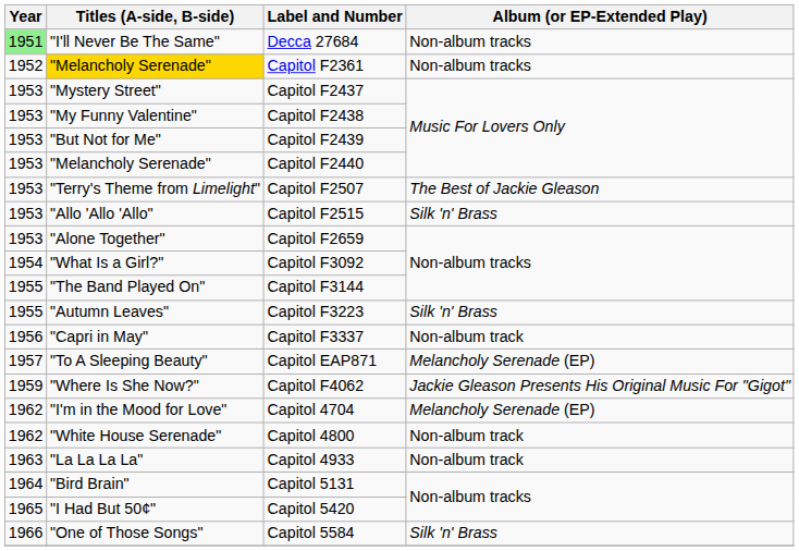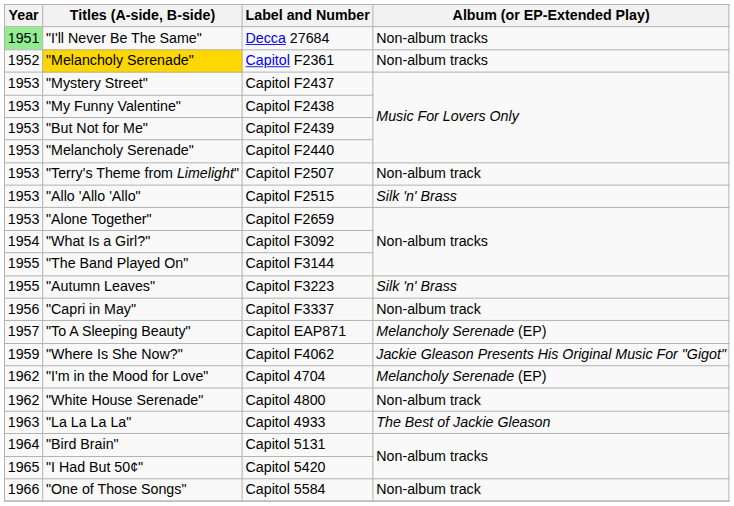Capitol F2507 | Album (or EP-Extended Play): The Best of Jackie Gleason -> Non-album track
Capitol 4933 | Album (or EP-Extended Play): Non-album track -> The Best of Jackie Gleason
Capitol 5584 | Album (or EP-Extended Play): Silk 'n' Brass -> Non-album track
